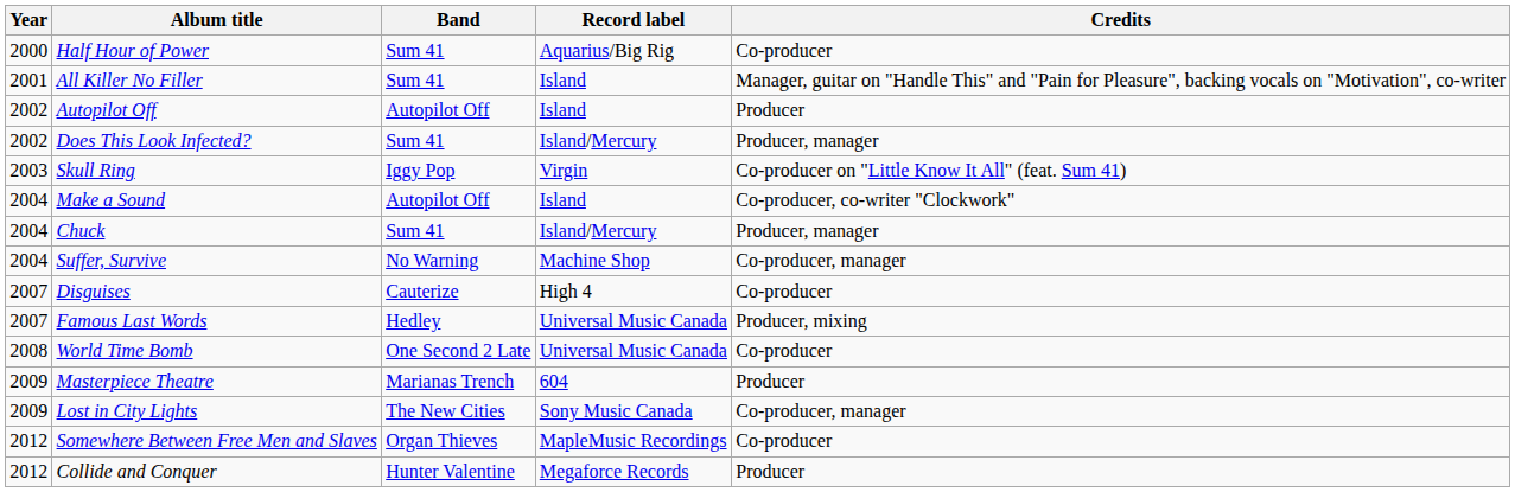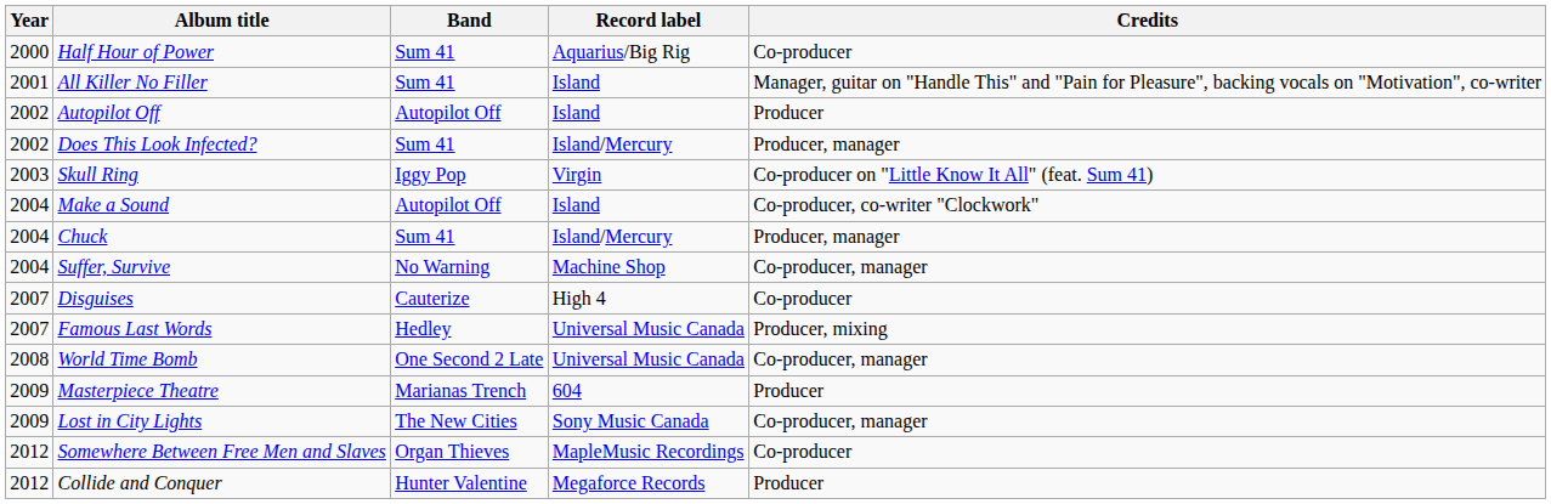World Time Bomb | Credits: Co-producer -> Co-producer, manager
